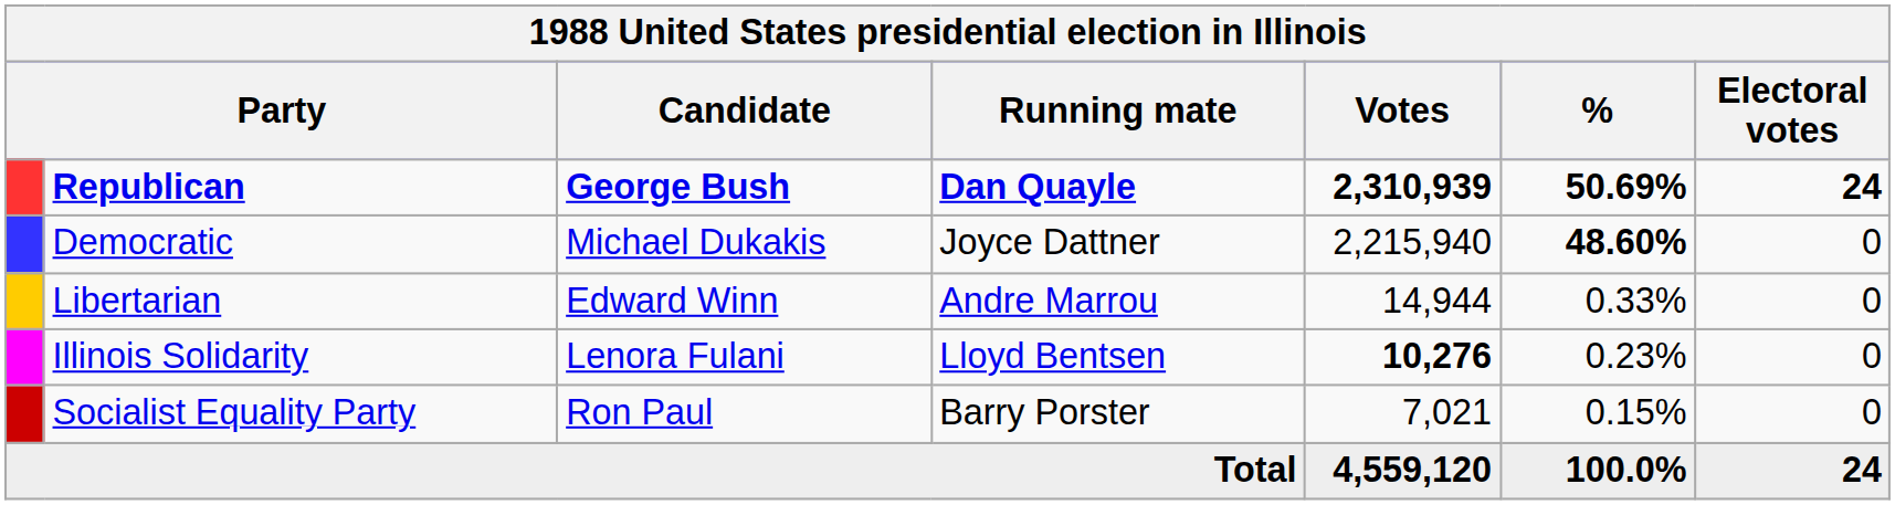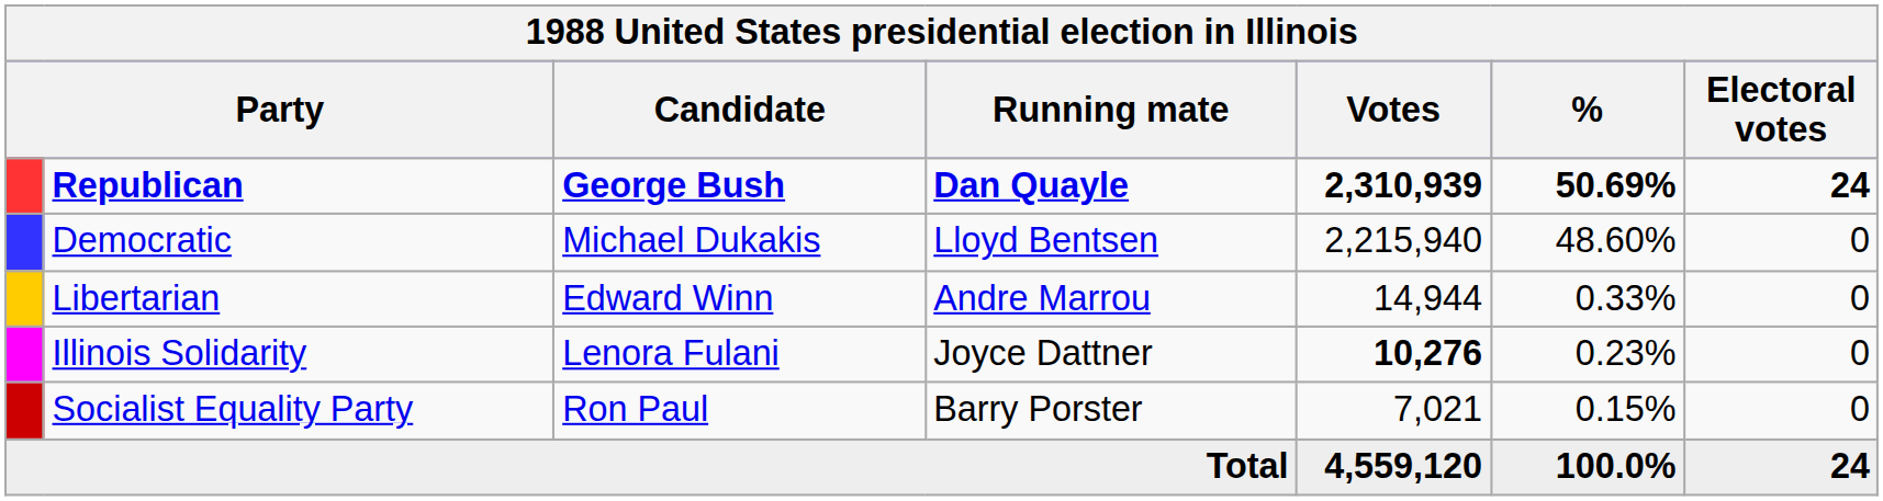Democratic | Running mate: Joyce Dattner -> Lloyd Bentsen
Democratic | %: bold -> normal
Illinois Solidarity | Running mate: Lloyd Bentsen -> Joyce Dattner
